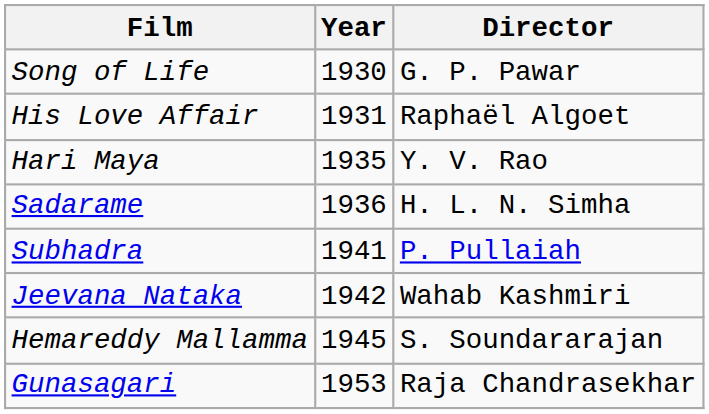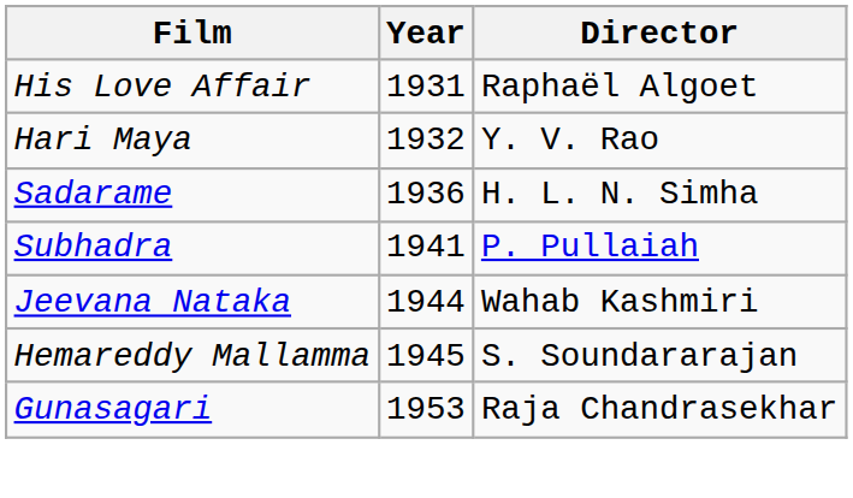- row: Song of Life | 1930 | G. P. Pawar
Hari Maya | Year: 1935 -> 1932
Jeevana Nataka | Year: 1942 -> 1944
